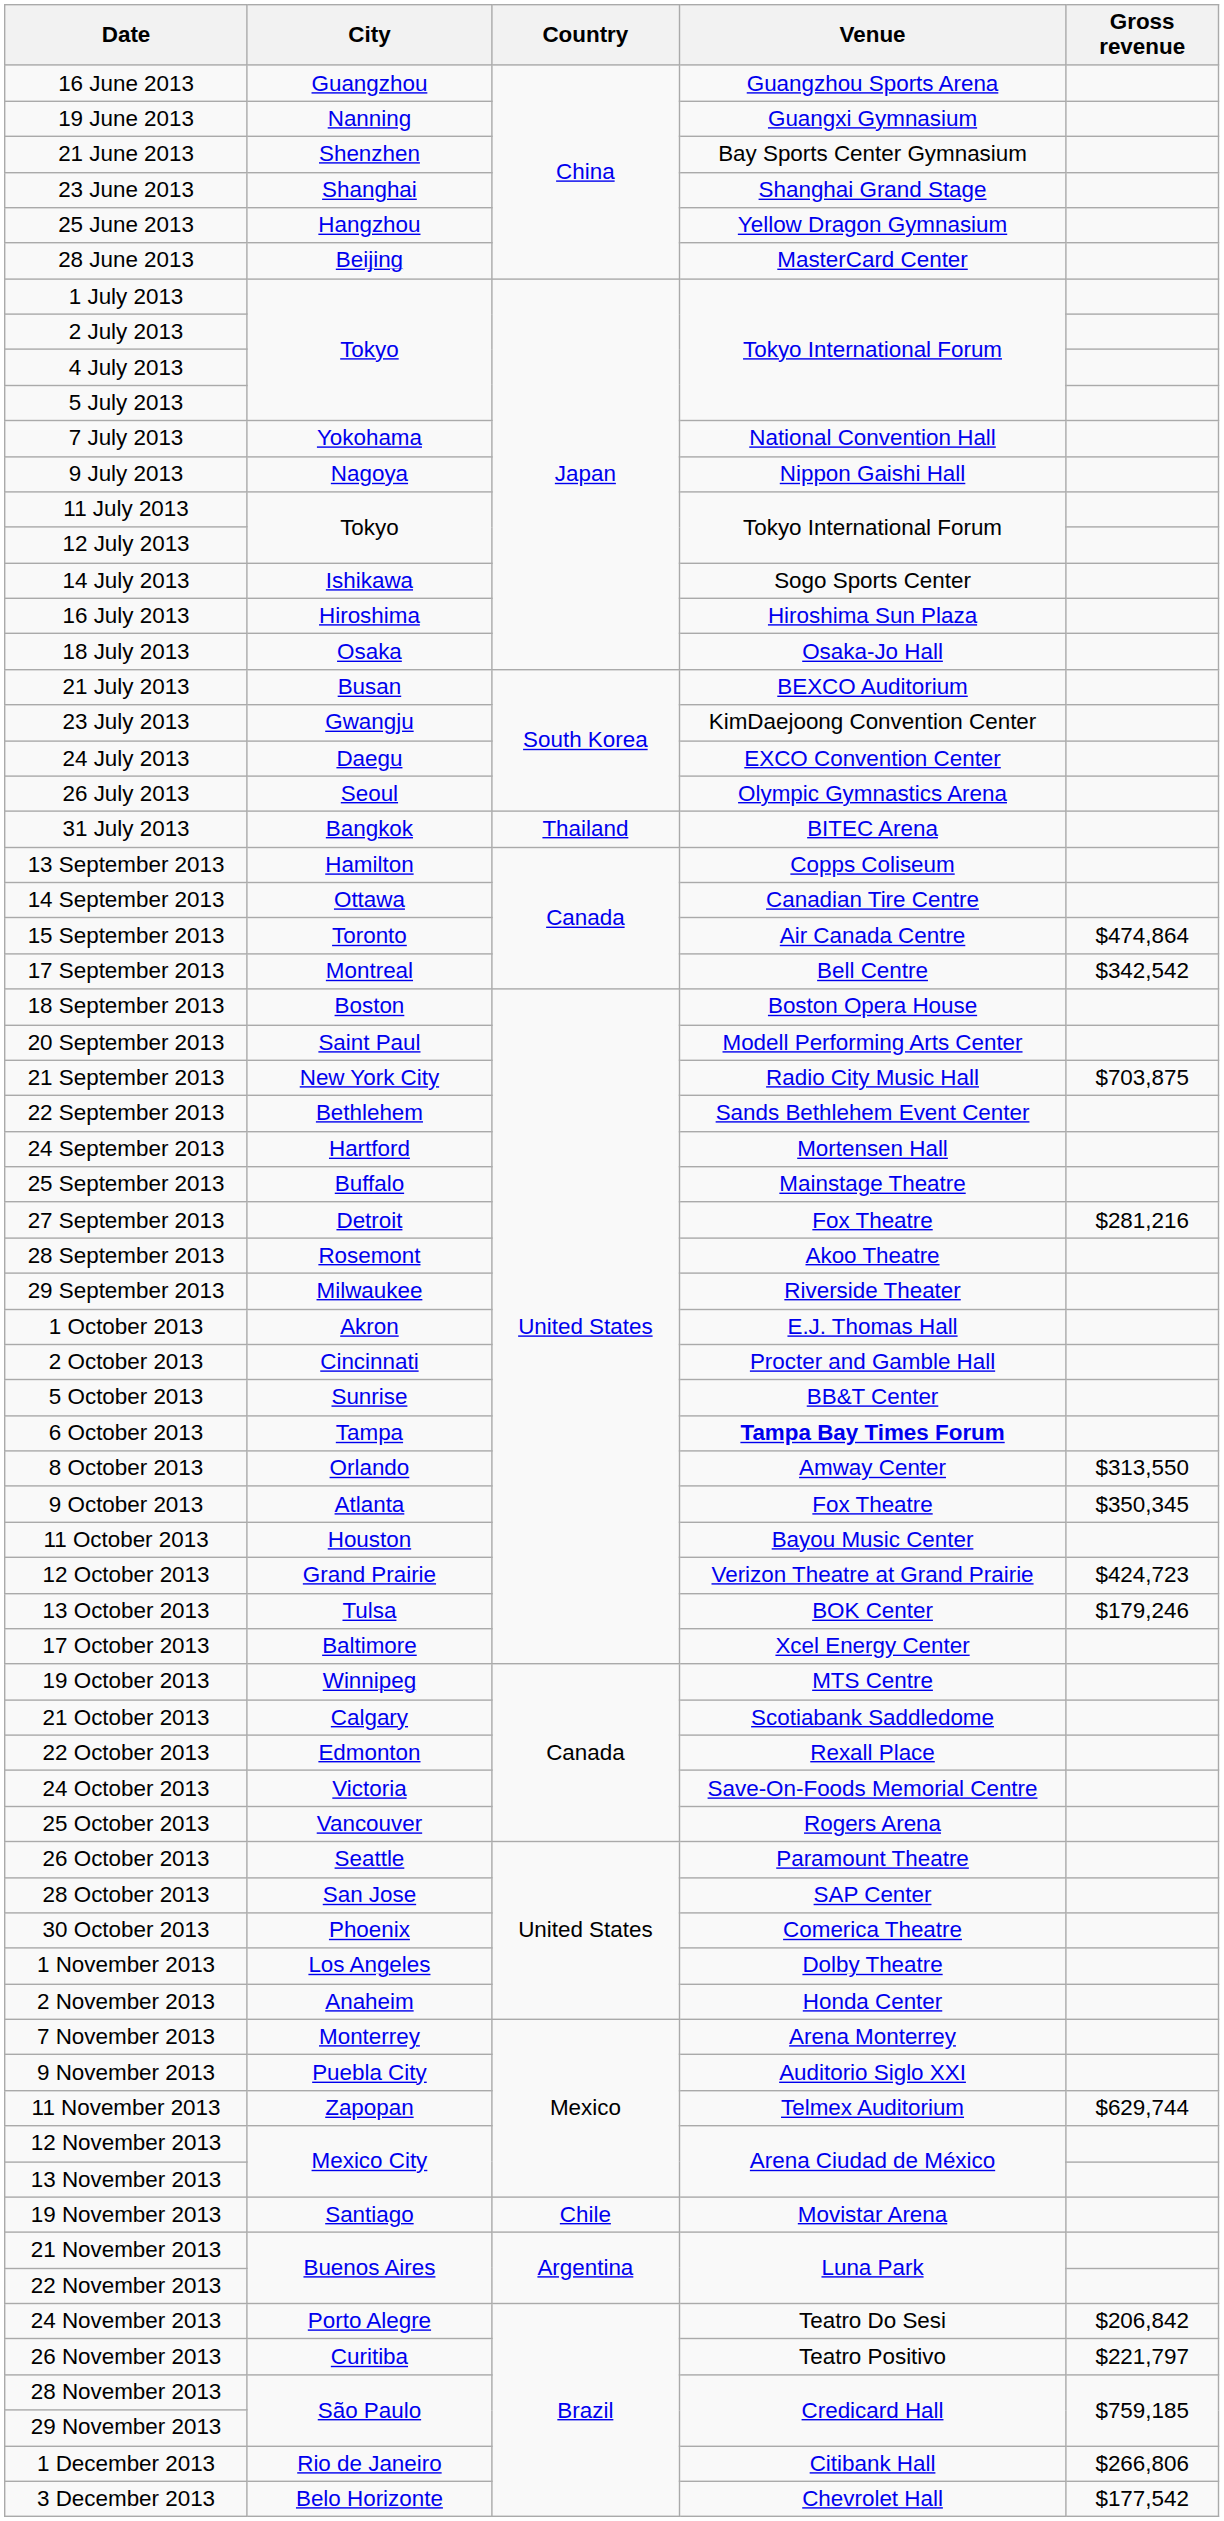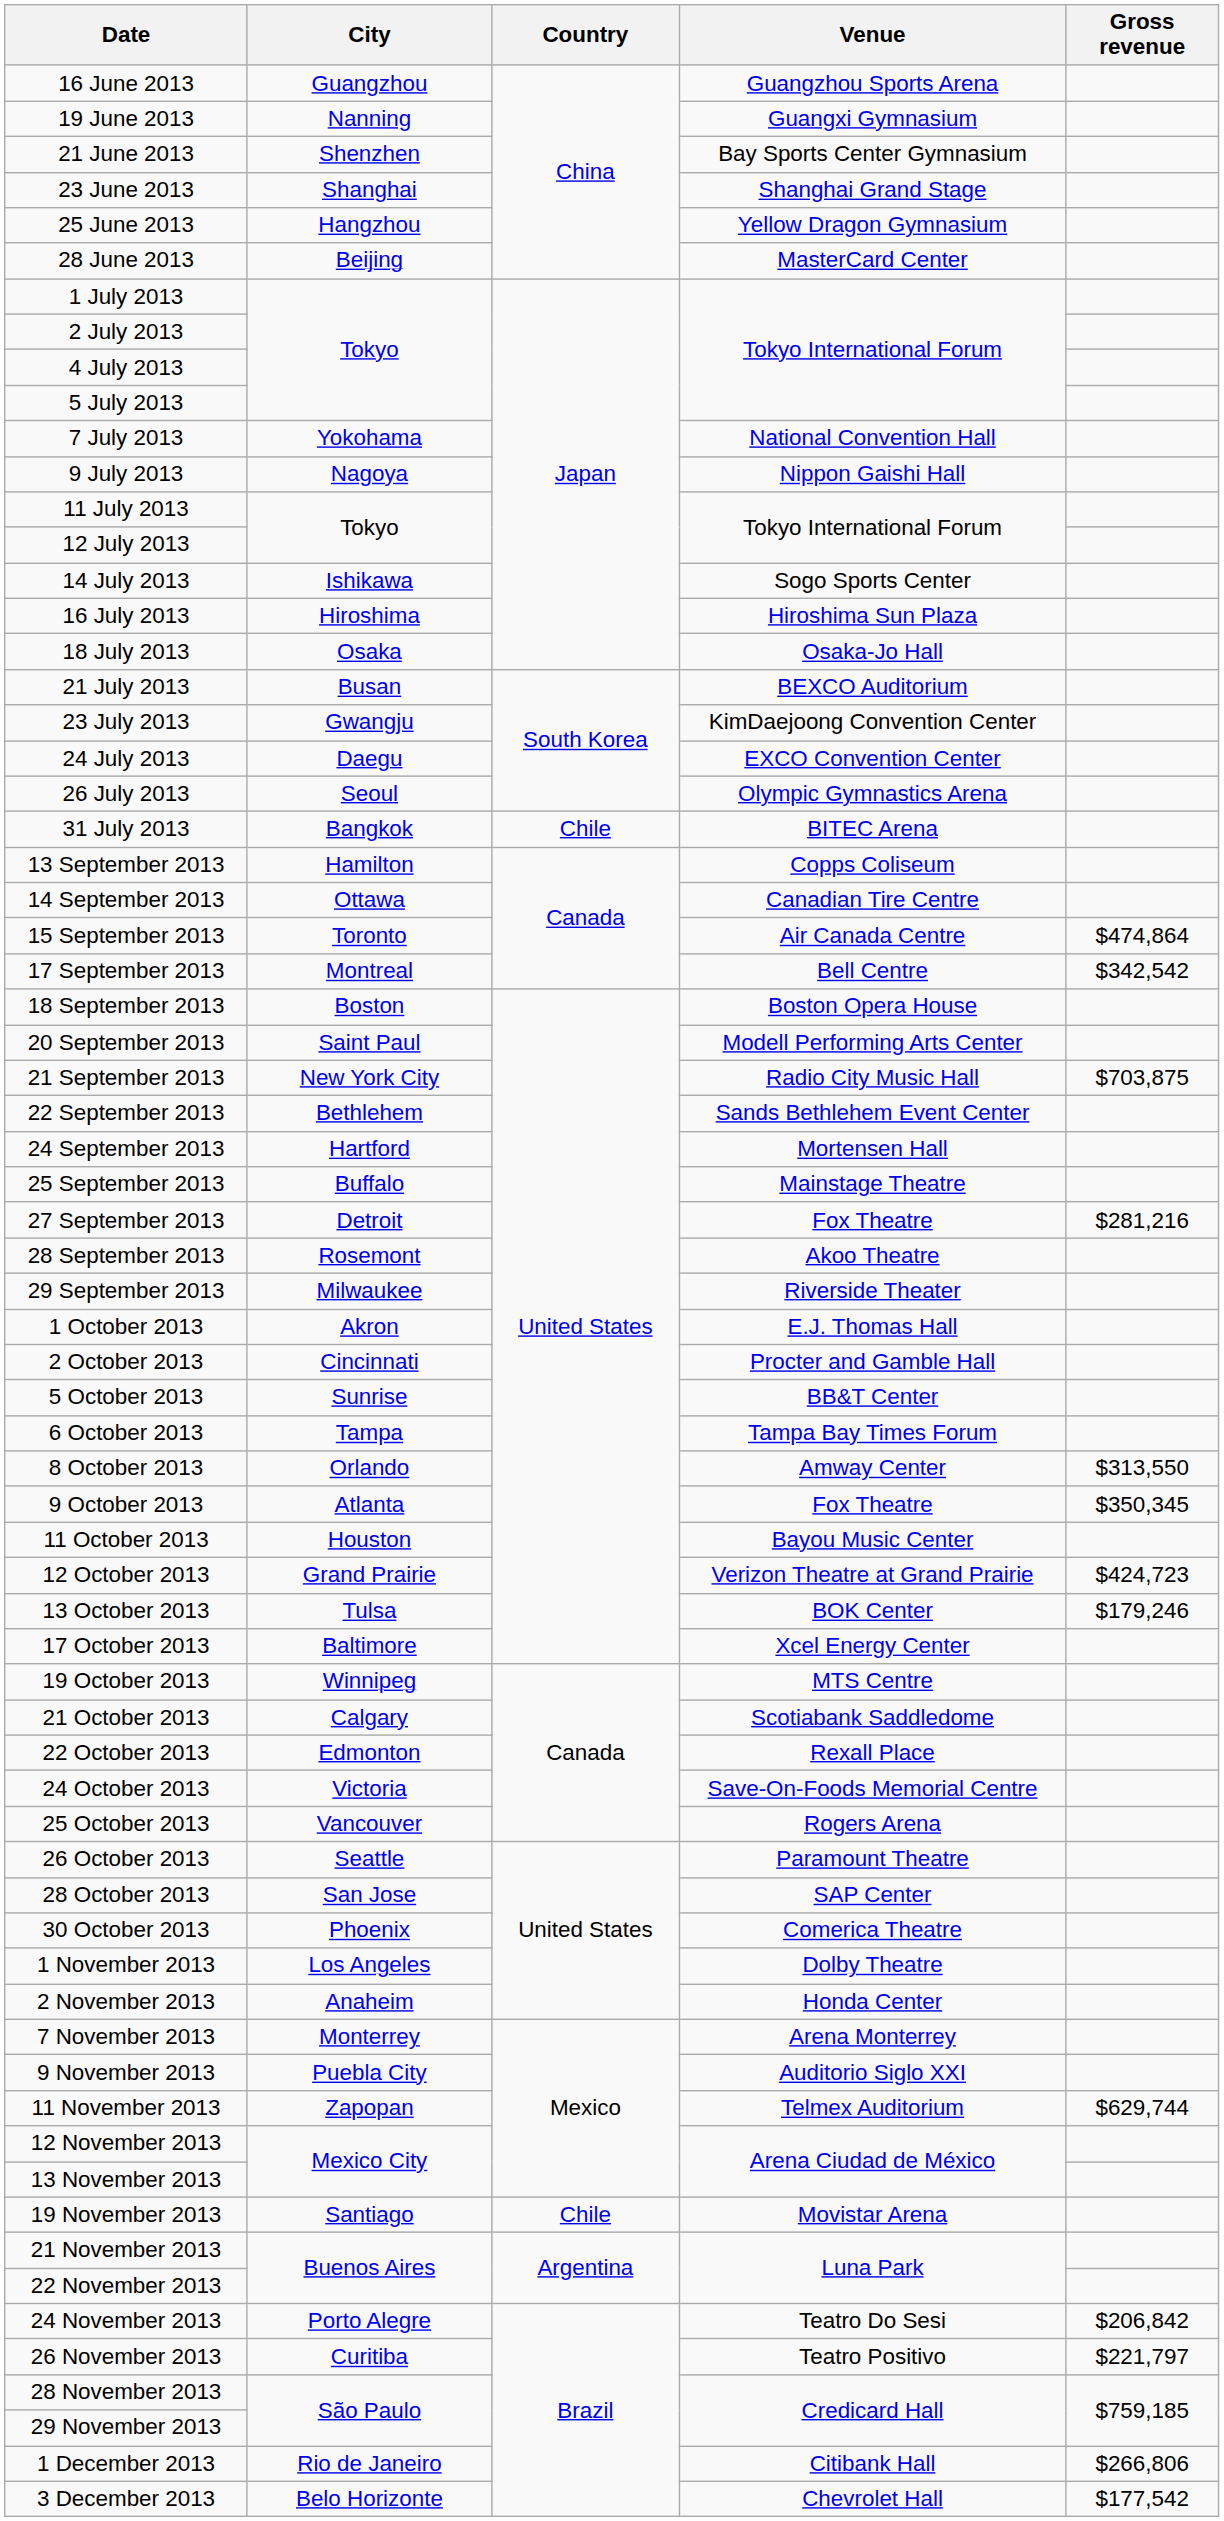31 July 2013 | Country: Thailand -> Chile
6 October 2013 | Venue: bold -> normal
